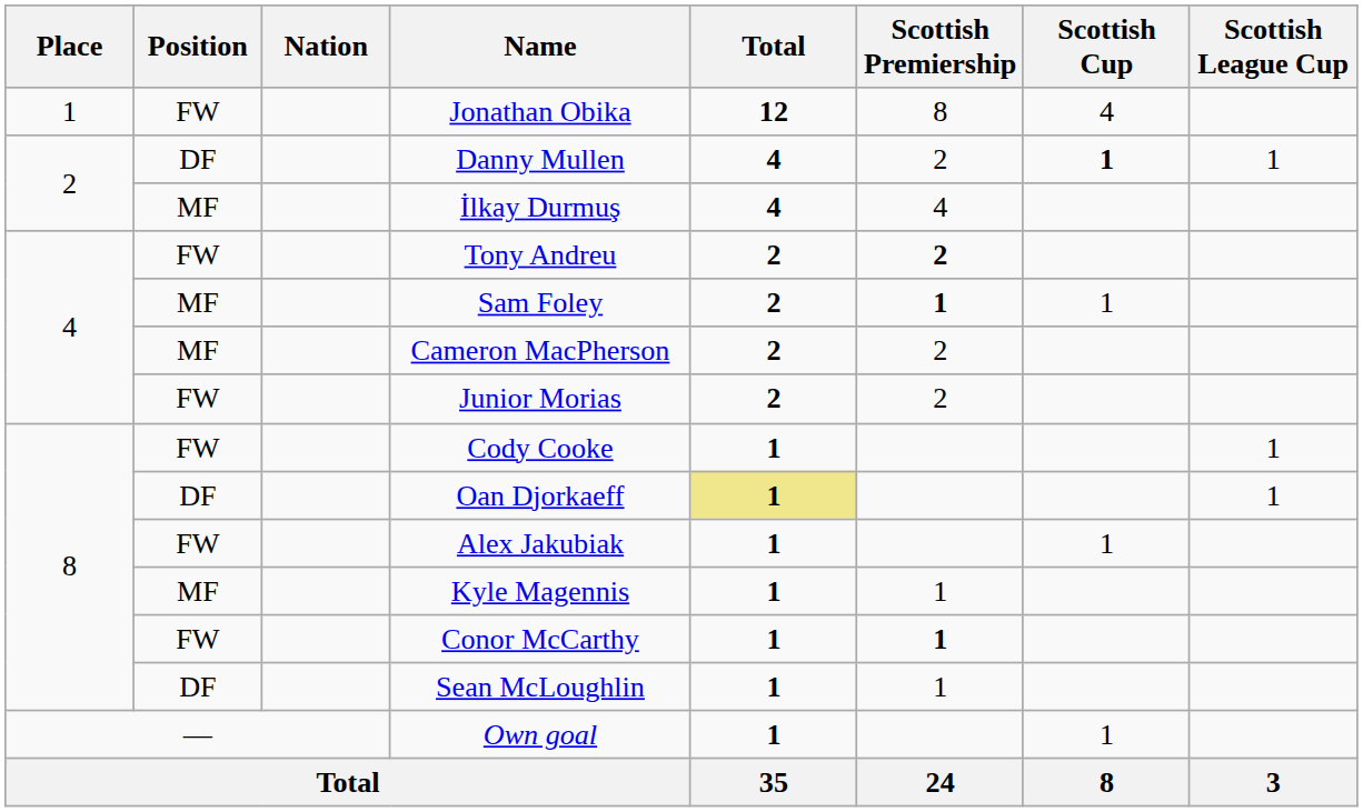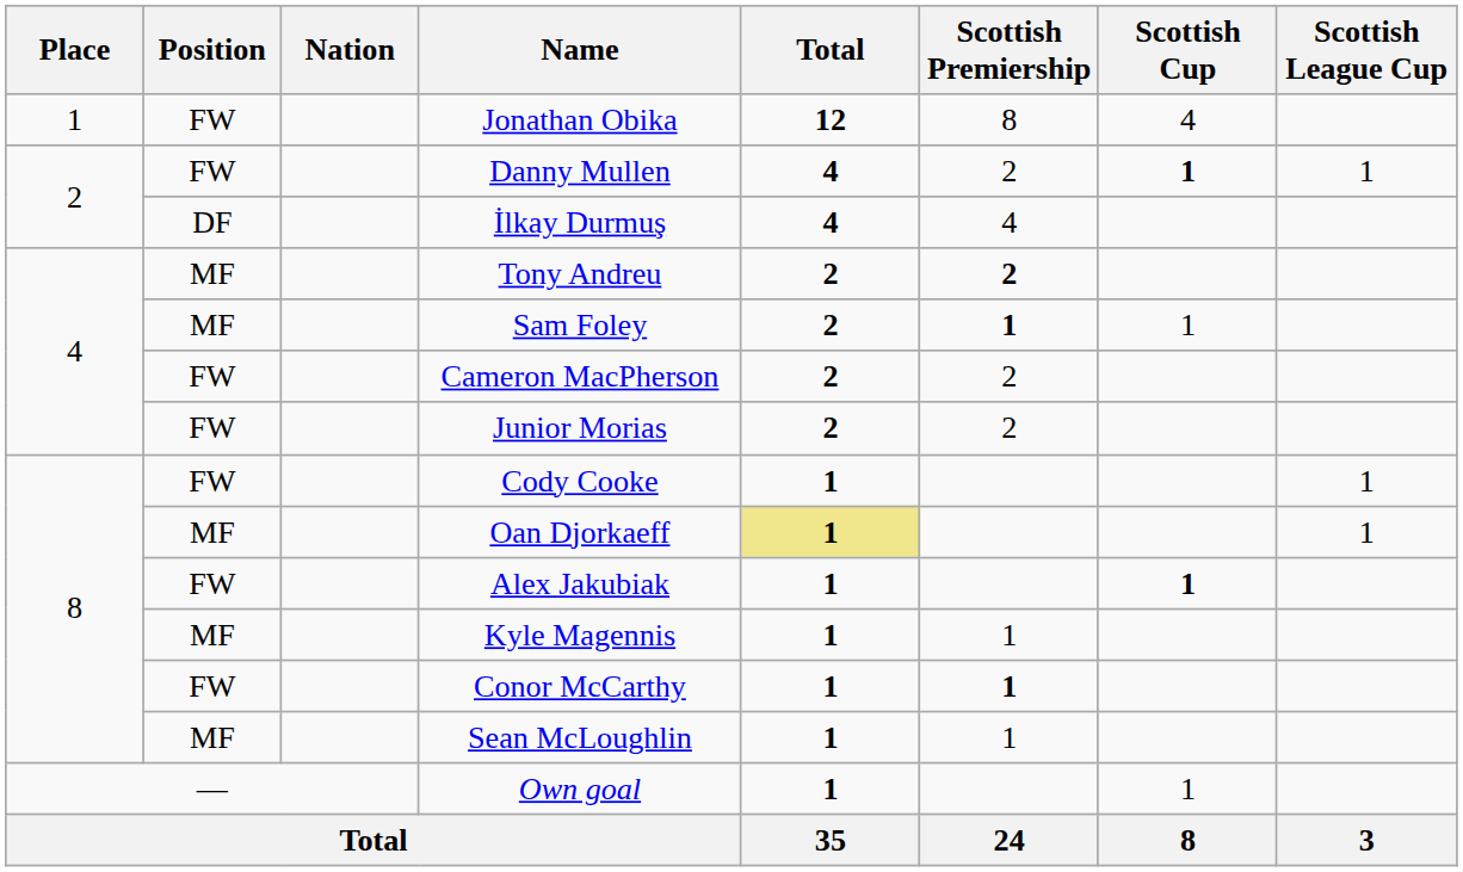Danny Mullen | Position: DF -> FW
İlkay Durmuş | Position: MF -> DF
Tony Andreu | Position: FW -> MF
Cameron MacPherson | Position: MF -> FW
Oan Djorkaeff | Position: DF -> MF
Alex Jakubiak | Scottish Cup: normal -> bold
Sean McLoughlin | Position: DF -> MF
